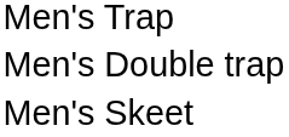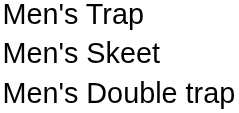rows swapped: Men's Double trap <-> Men's Skeet
